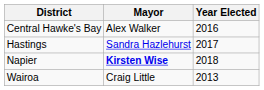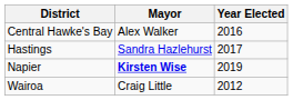Napier | Year Elected: 2018 -> 2019
Wairoa | Year Elected: 2013 -> 2012
